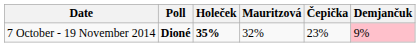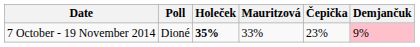7 October - 19 November 2014 | Poll: bold -> normal
7 October - 19 November 2014 | Mauritzová: 32% -> 33%
